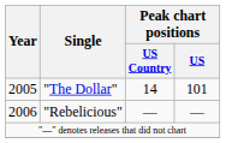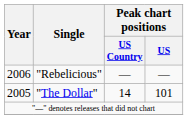rows swapped: "The Dollar" <-> "Rebelicious"
